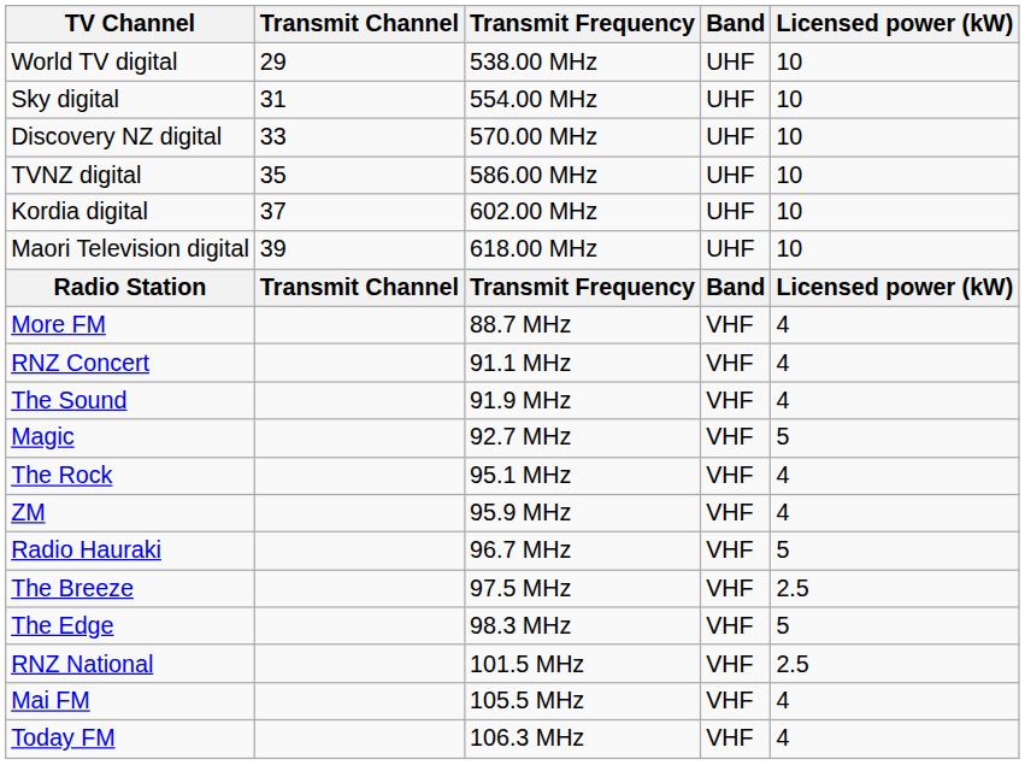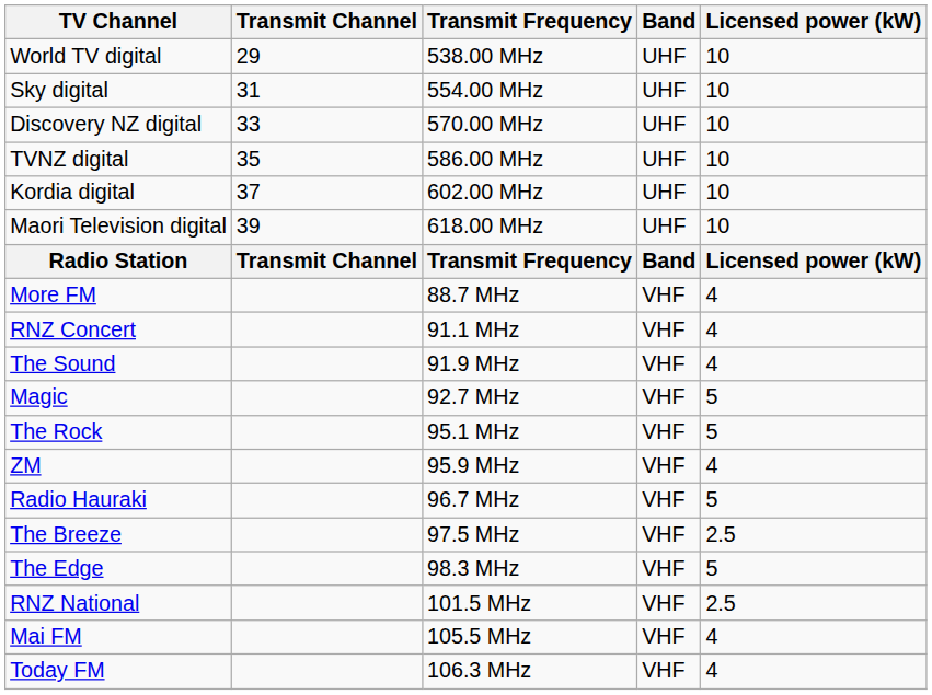The Rock | Licensed power (kW): 4 -> 5
